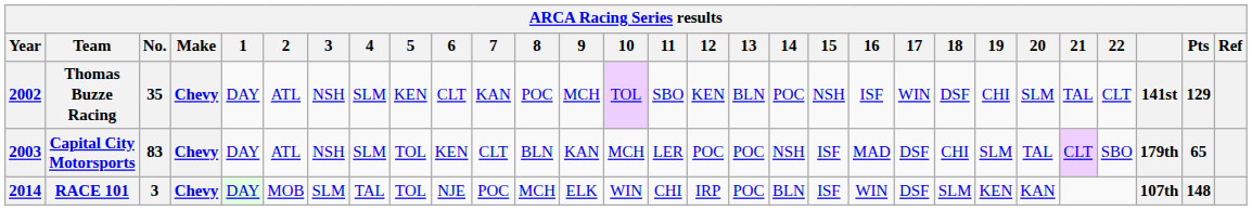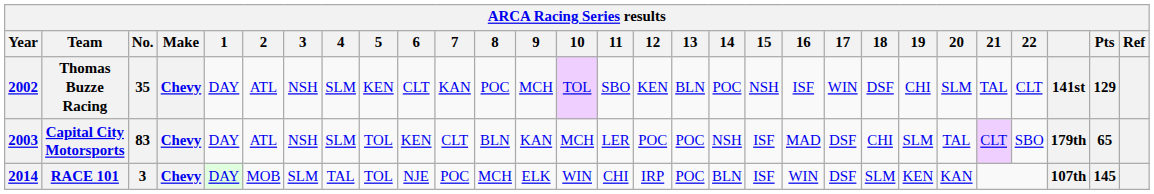RACE 101 | Pts: 148 -> 145
